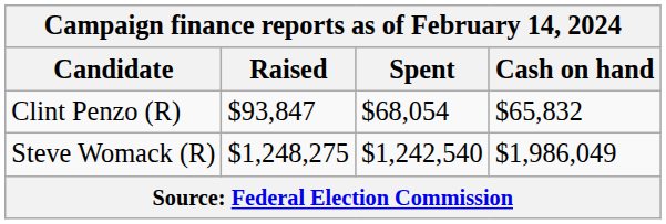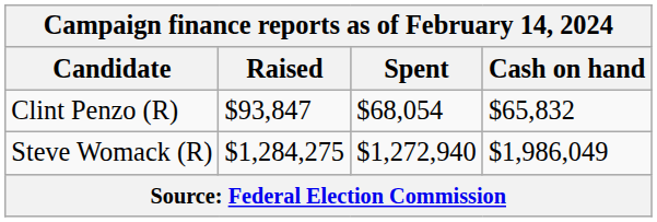Steve Womack (R) | Raised: $1,248,275 -> $1,284,275
Steve Womack (R) | Spent: $1,242,540 -> $1,272,940
